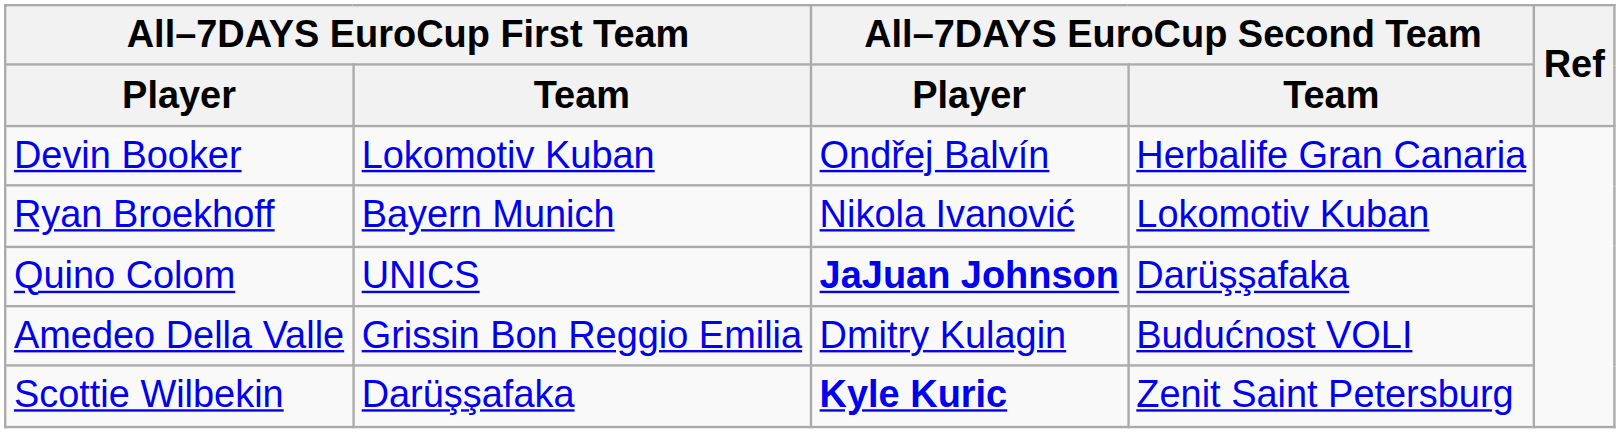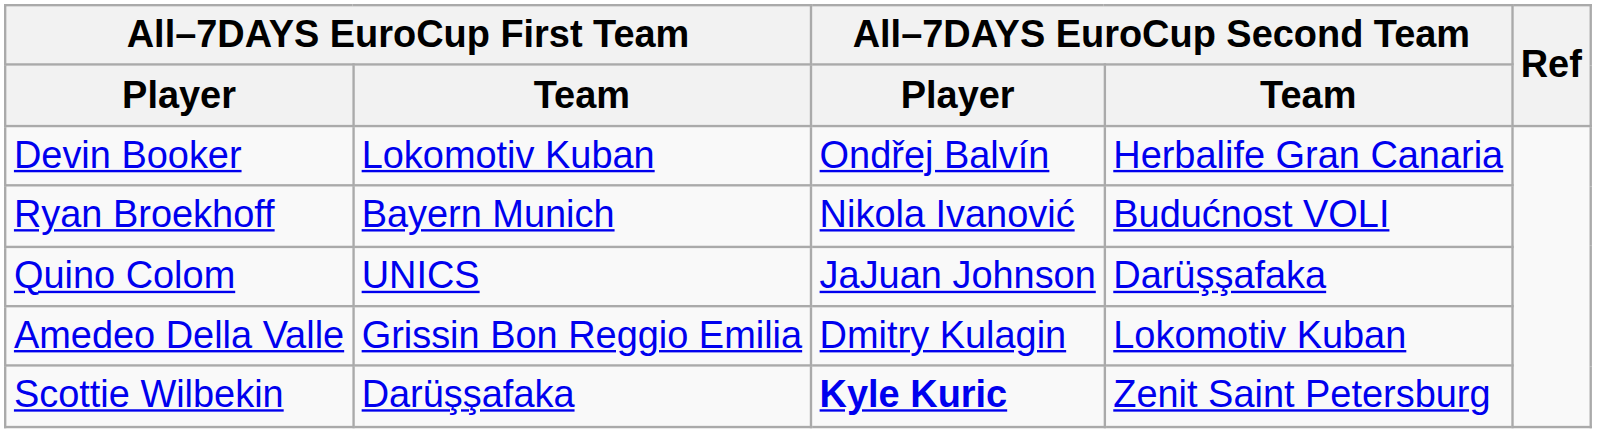Ryan Broekhoff | All–7DAYS EuroCup Second Team / Team: Lokomotiv Kuban -> Budućnost VOLI
Quino Colom | All–7DAYS EuroCup Second Team / Player: bold -> normal
Amedeo Della Valle | All–7DAYS EuroCup Second Team / Team: Budućnost VOLI -> Lokomotiv Kuban
